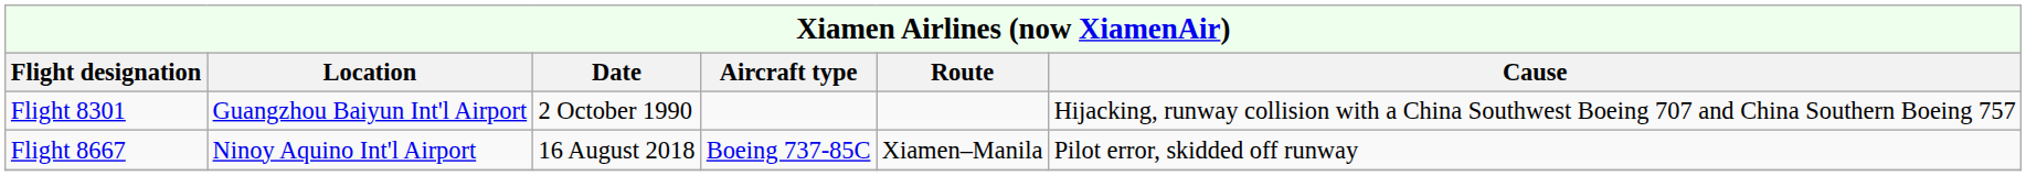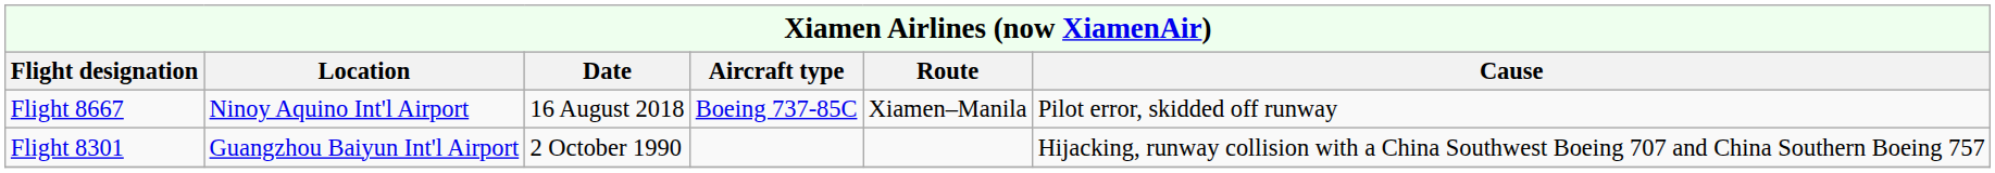rows swapped: Flight 8301 <-> Flight 8667
